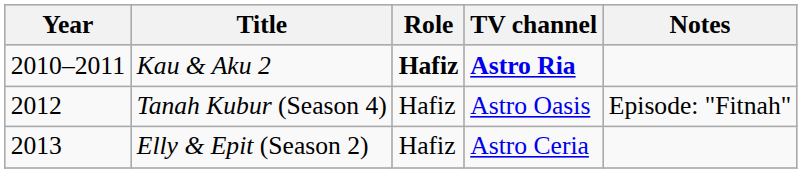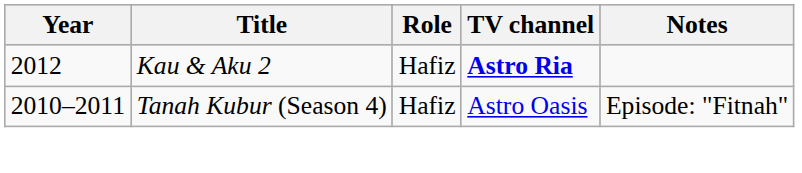Kau & Aku 2 | Year: 2010–2011 -> 2012
Kau & Aku 2 | Role: bold -> normal
Tanah Kubur (Season 4) | Year: 2012 -> 2010–2011
- row: 2013 | Elly & Epit (Season 2) | Hafiz | Astro Ceria
